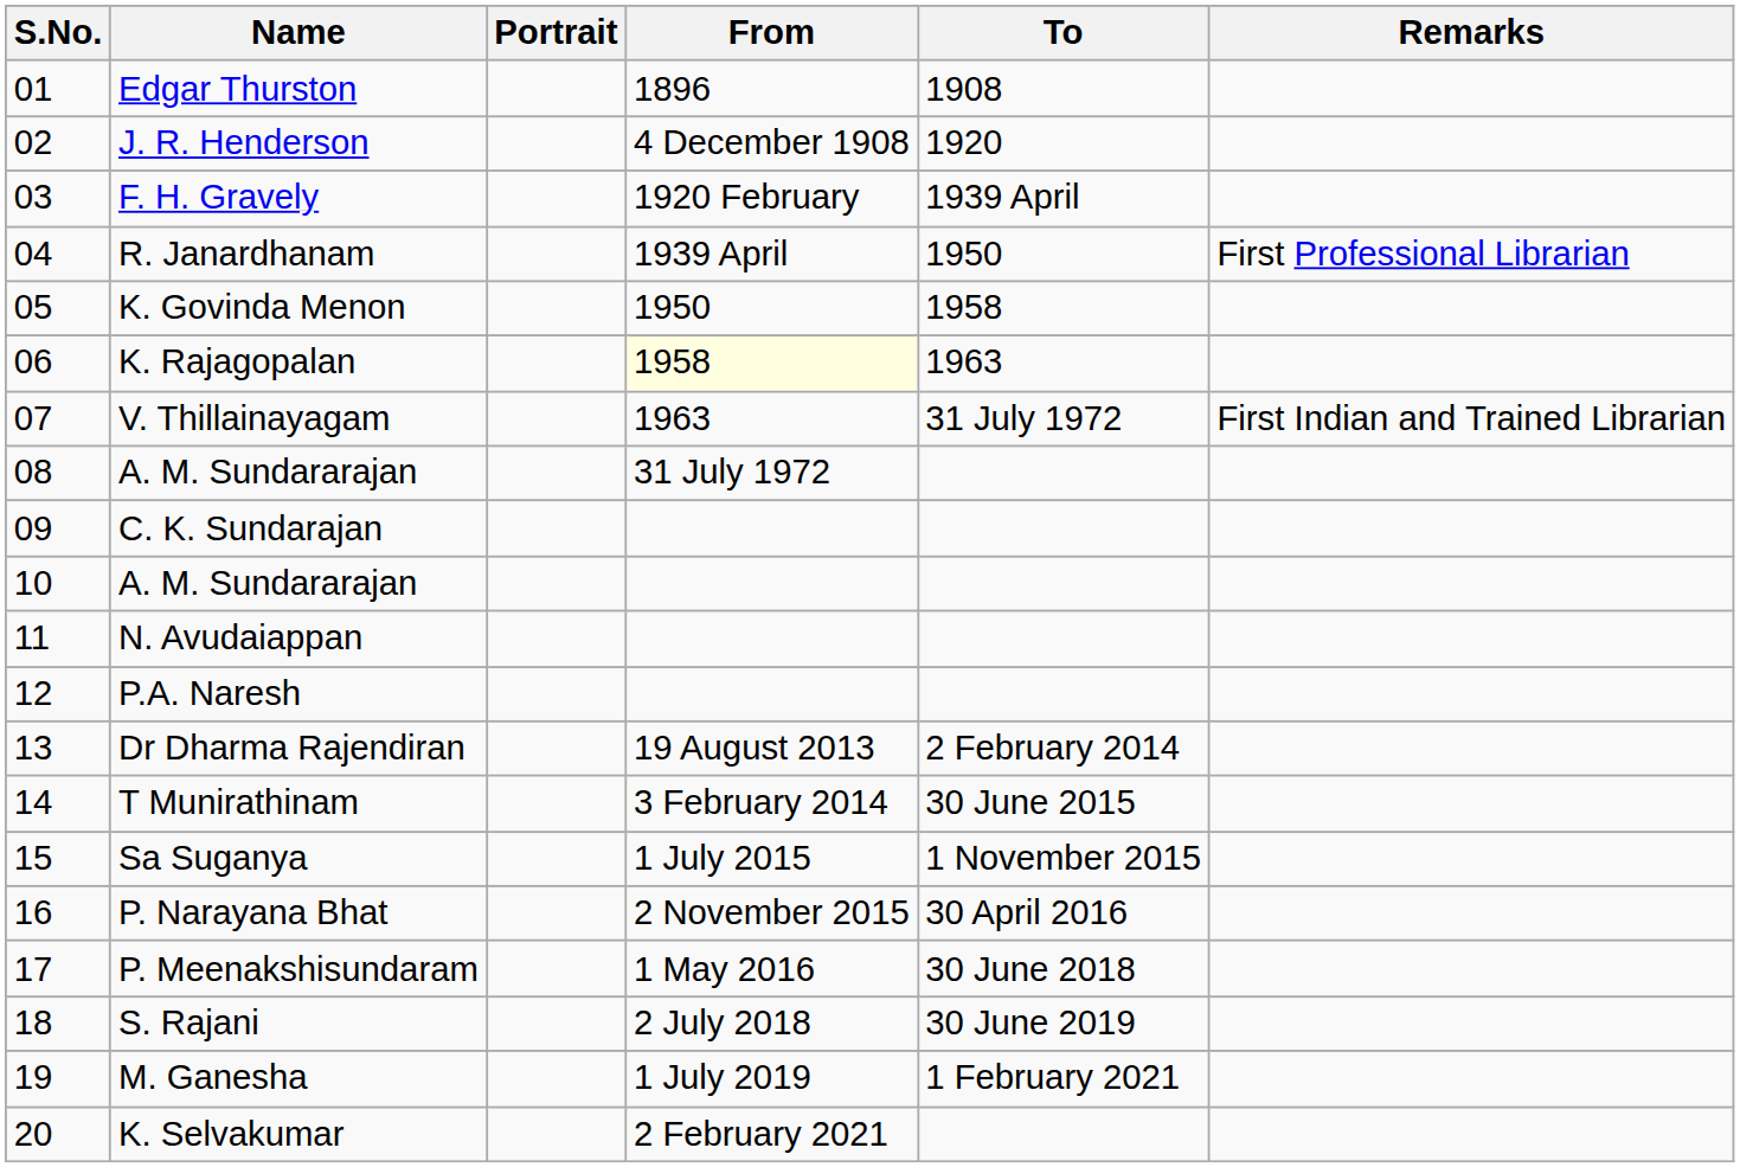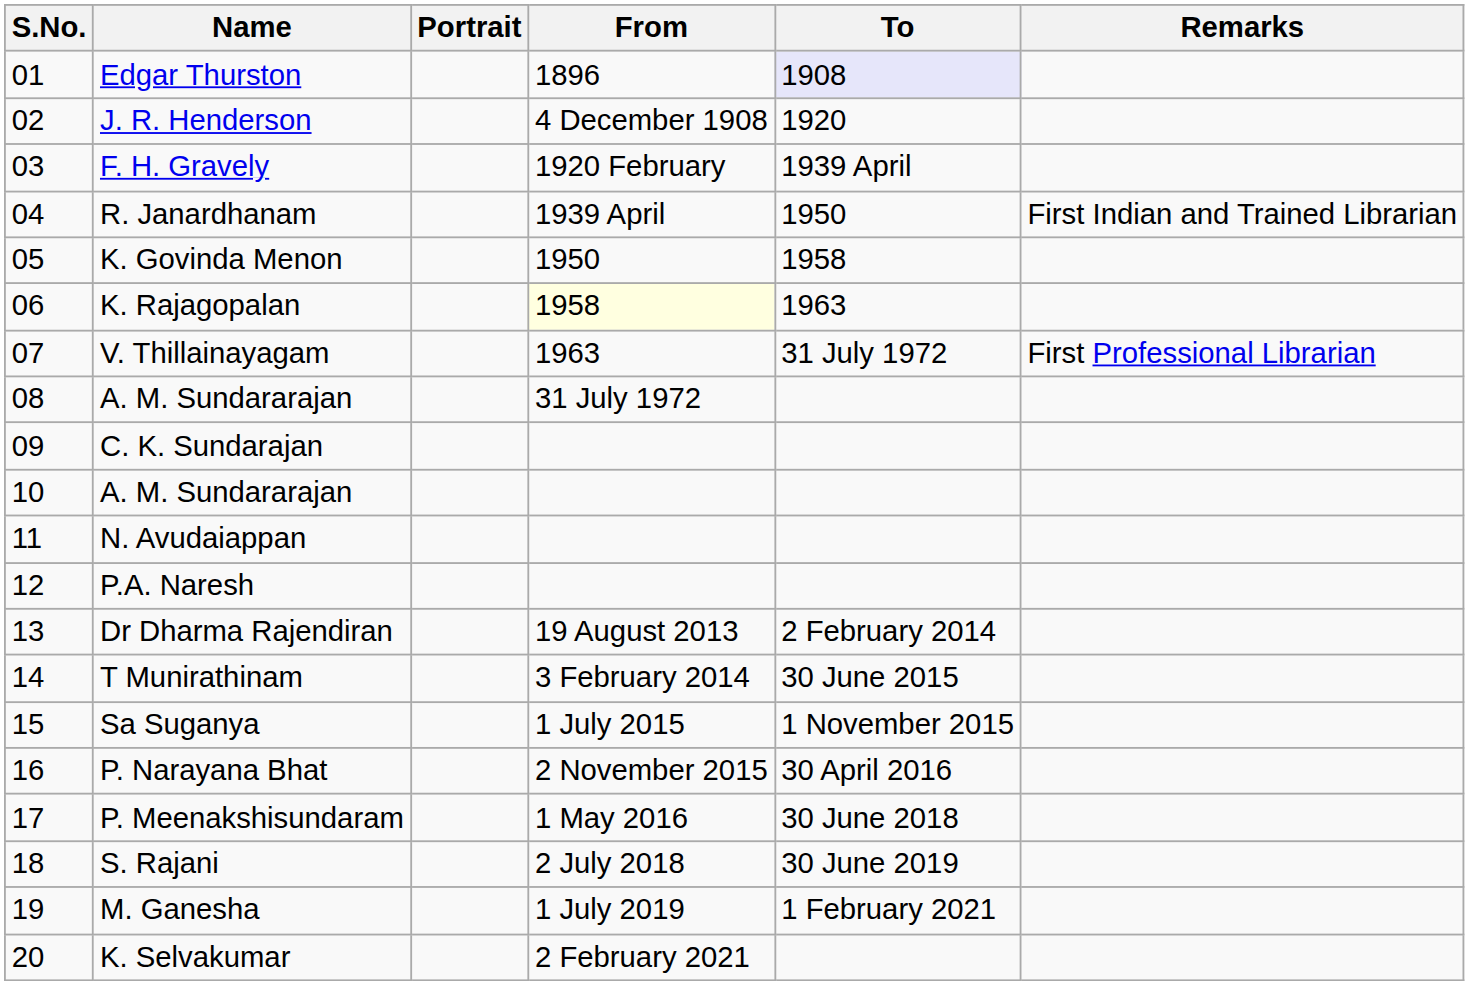Edgar Thurston | To: no background -> lavender background
R. Janardhanam | Remarks: First Professional Librarian -> First Indian and Trained Librarian
V. Thillainayagam | Remarks: First Indian and Trained Librarian -> First Professional Librarian
